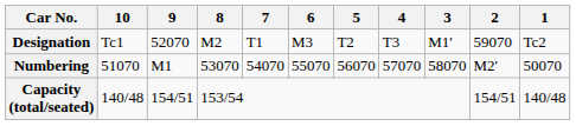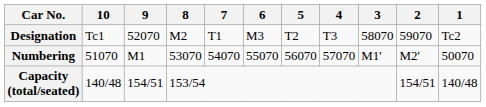Designation | 3: M1' -> 58070
Numbering | 3: 58070 -> M1'
